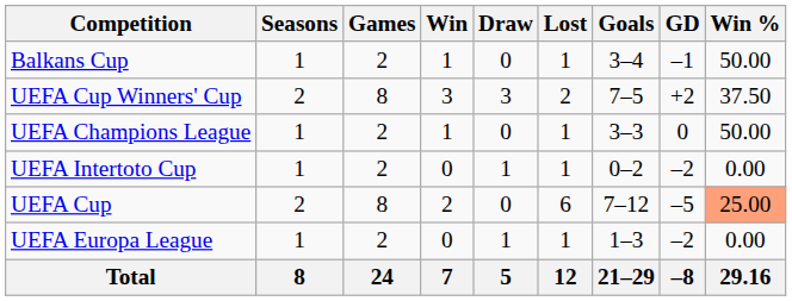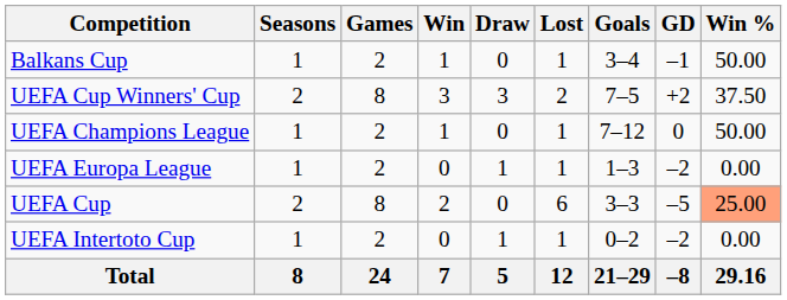UEFA Champions League | Goals: 3–3 -> 7–12
rows swapped: UEFA Intertoto Cup <-> UEFA Europa League
UEFA Cup | Goals: 7–12 -> 3–3
